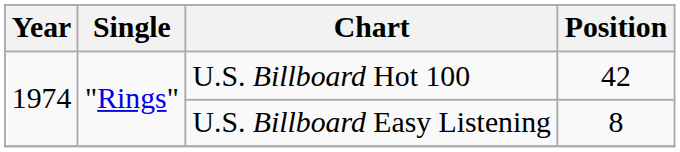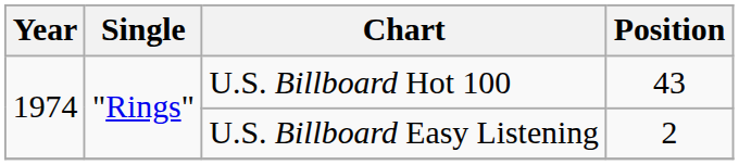U.S. Billboard Hot 100 | Position: 42 -> 43
U.S. Billboard Easy Listening | Position: 8 -> 2
